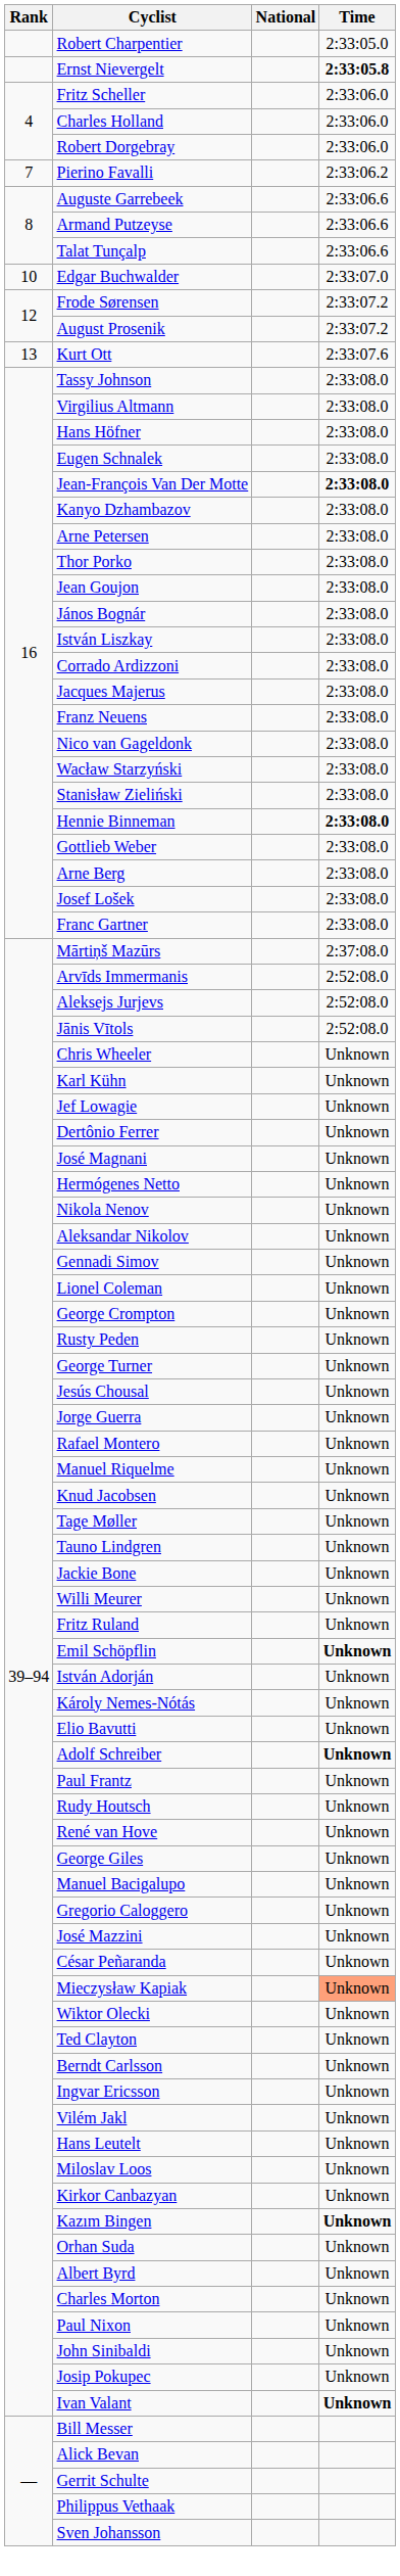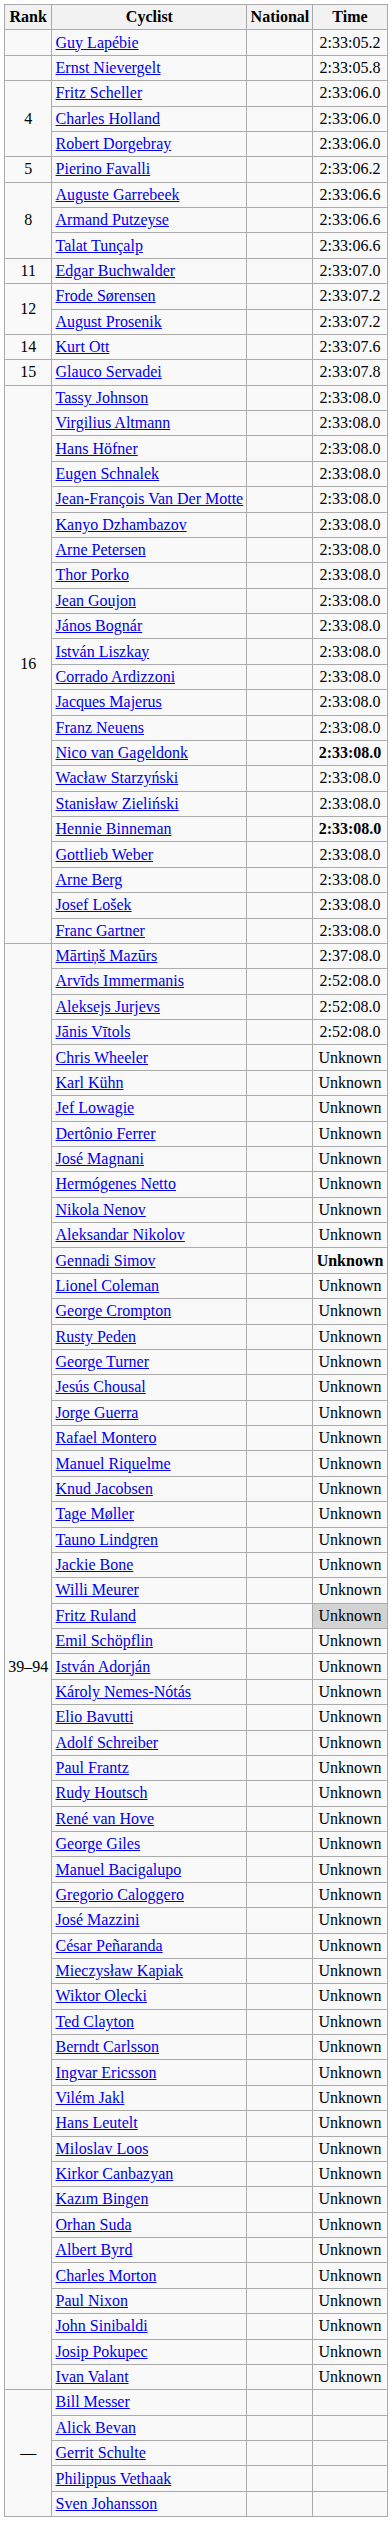- row: Robert Charpentier | 2:33:05.0
+ row: Guy Lapébie | 2:33:05.2
Ernst Nievergelt | Time: bold -> normal
Pierino Favalli | Rank: 7 -> 5
Edgar Buchwalder | Rank: 10 -> 11
Kurt Ott | Rank: 13 -> 14
+ row: 15 | Glauco Servadei | 2:33:07.8
Jean-François Van Der Motte | Time: bold -> normal
Nico van Gageldonk | Time: normal -> bold
Gennadi Simov | Time: normal -> bold
Fritz Ruland | Time: no background -> lightgrey background
Emil Schöpflin | Time: bold -> normal
Adolf Schreiber | Time: bold -> normal
Mieczysław Kapiak | Time: lightsalmon background -> no background
Kazım Bingen | Time: bold -> normal
Ivan Valant | Time: bold -> normal
